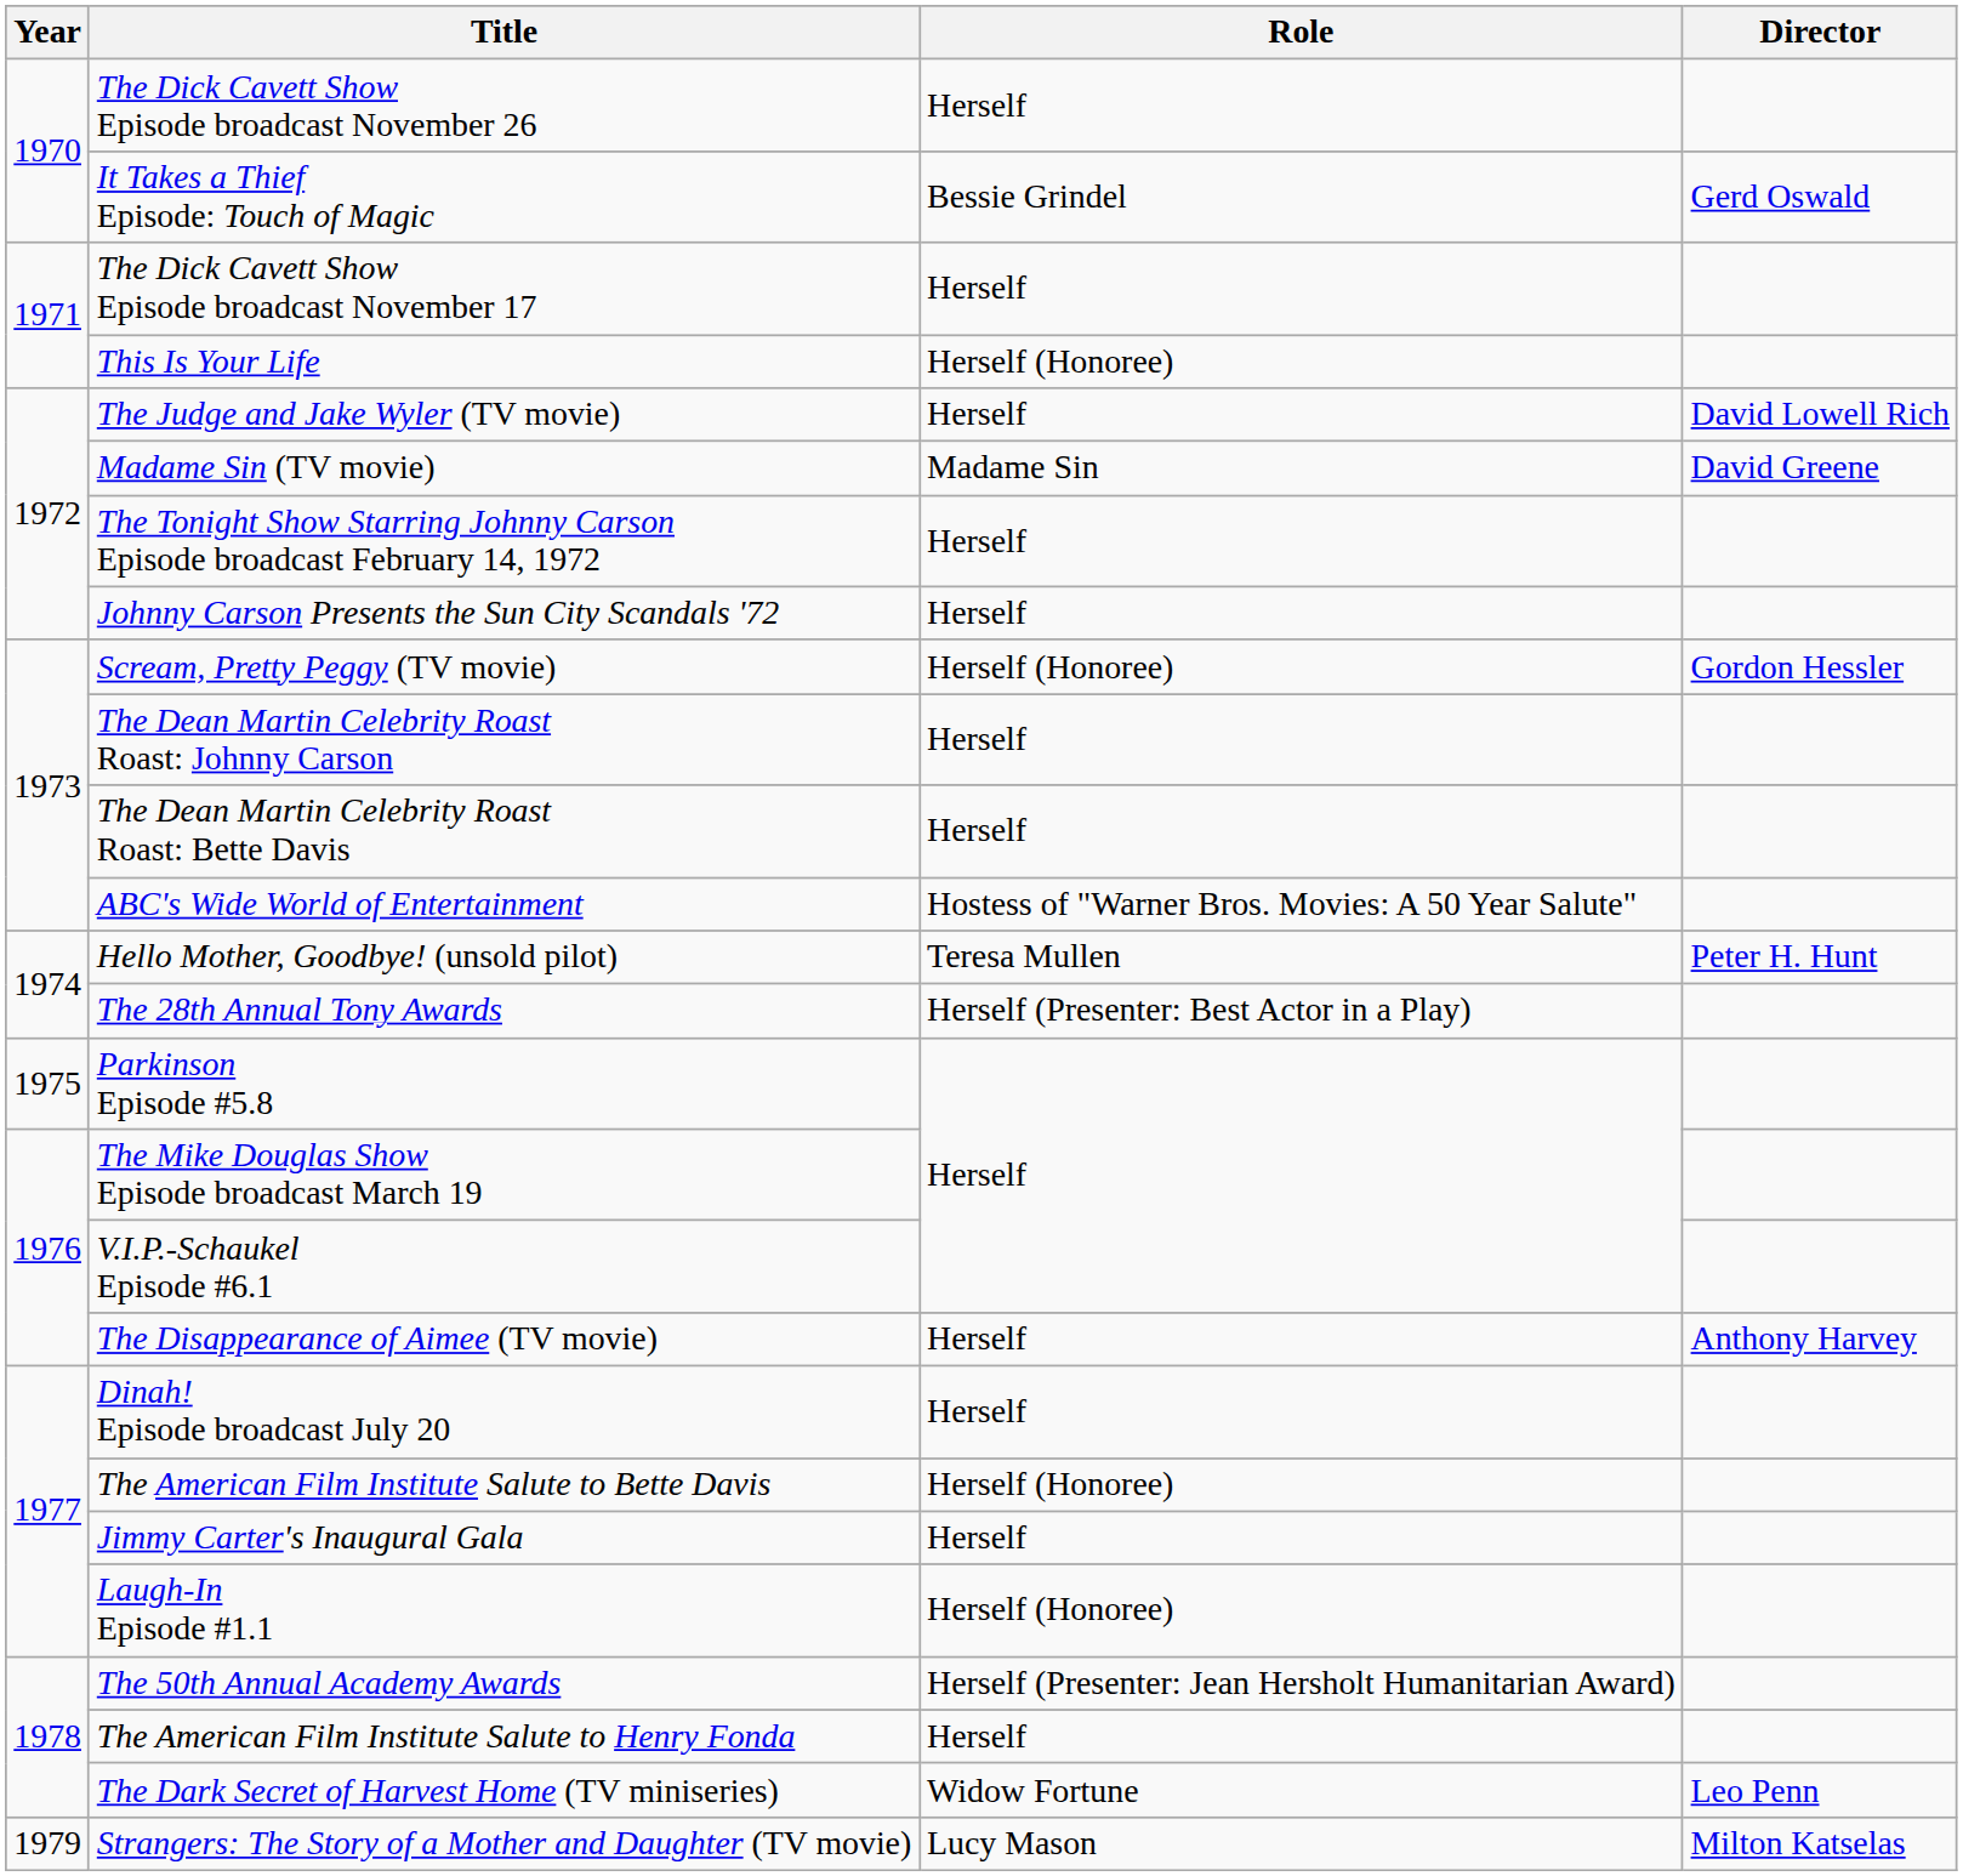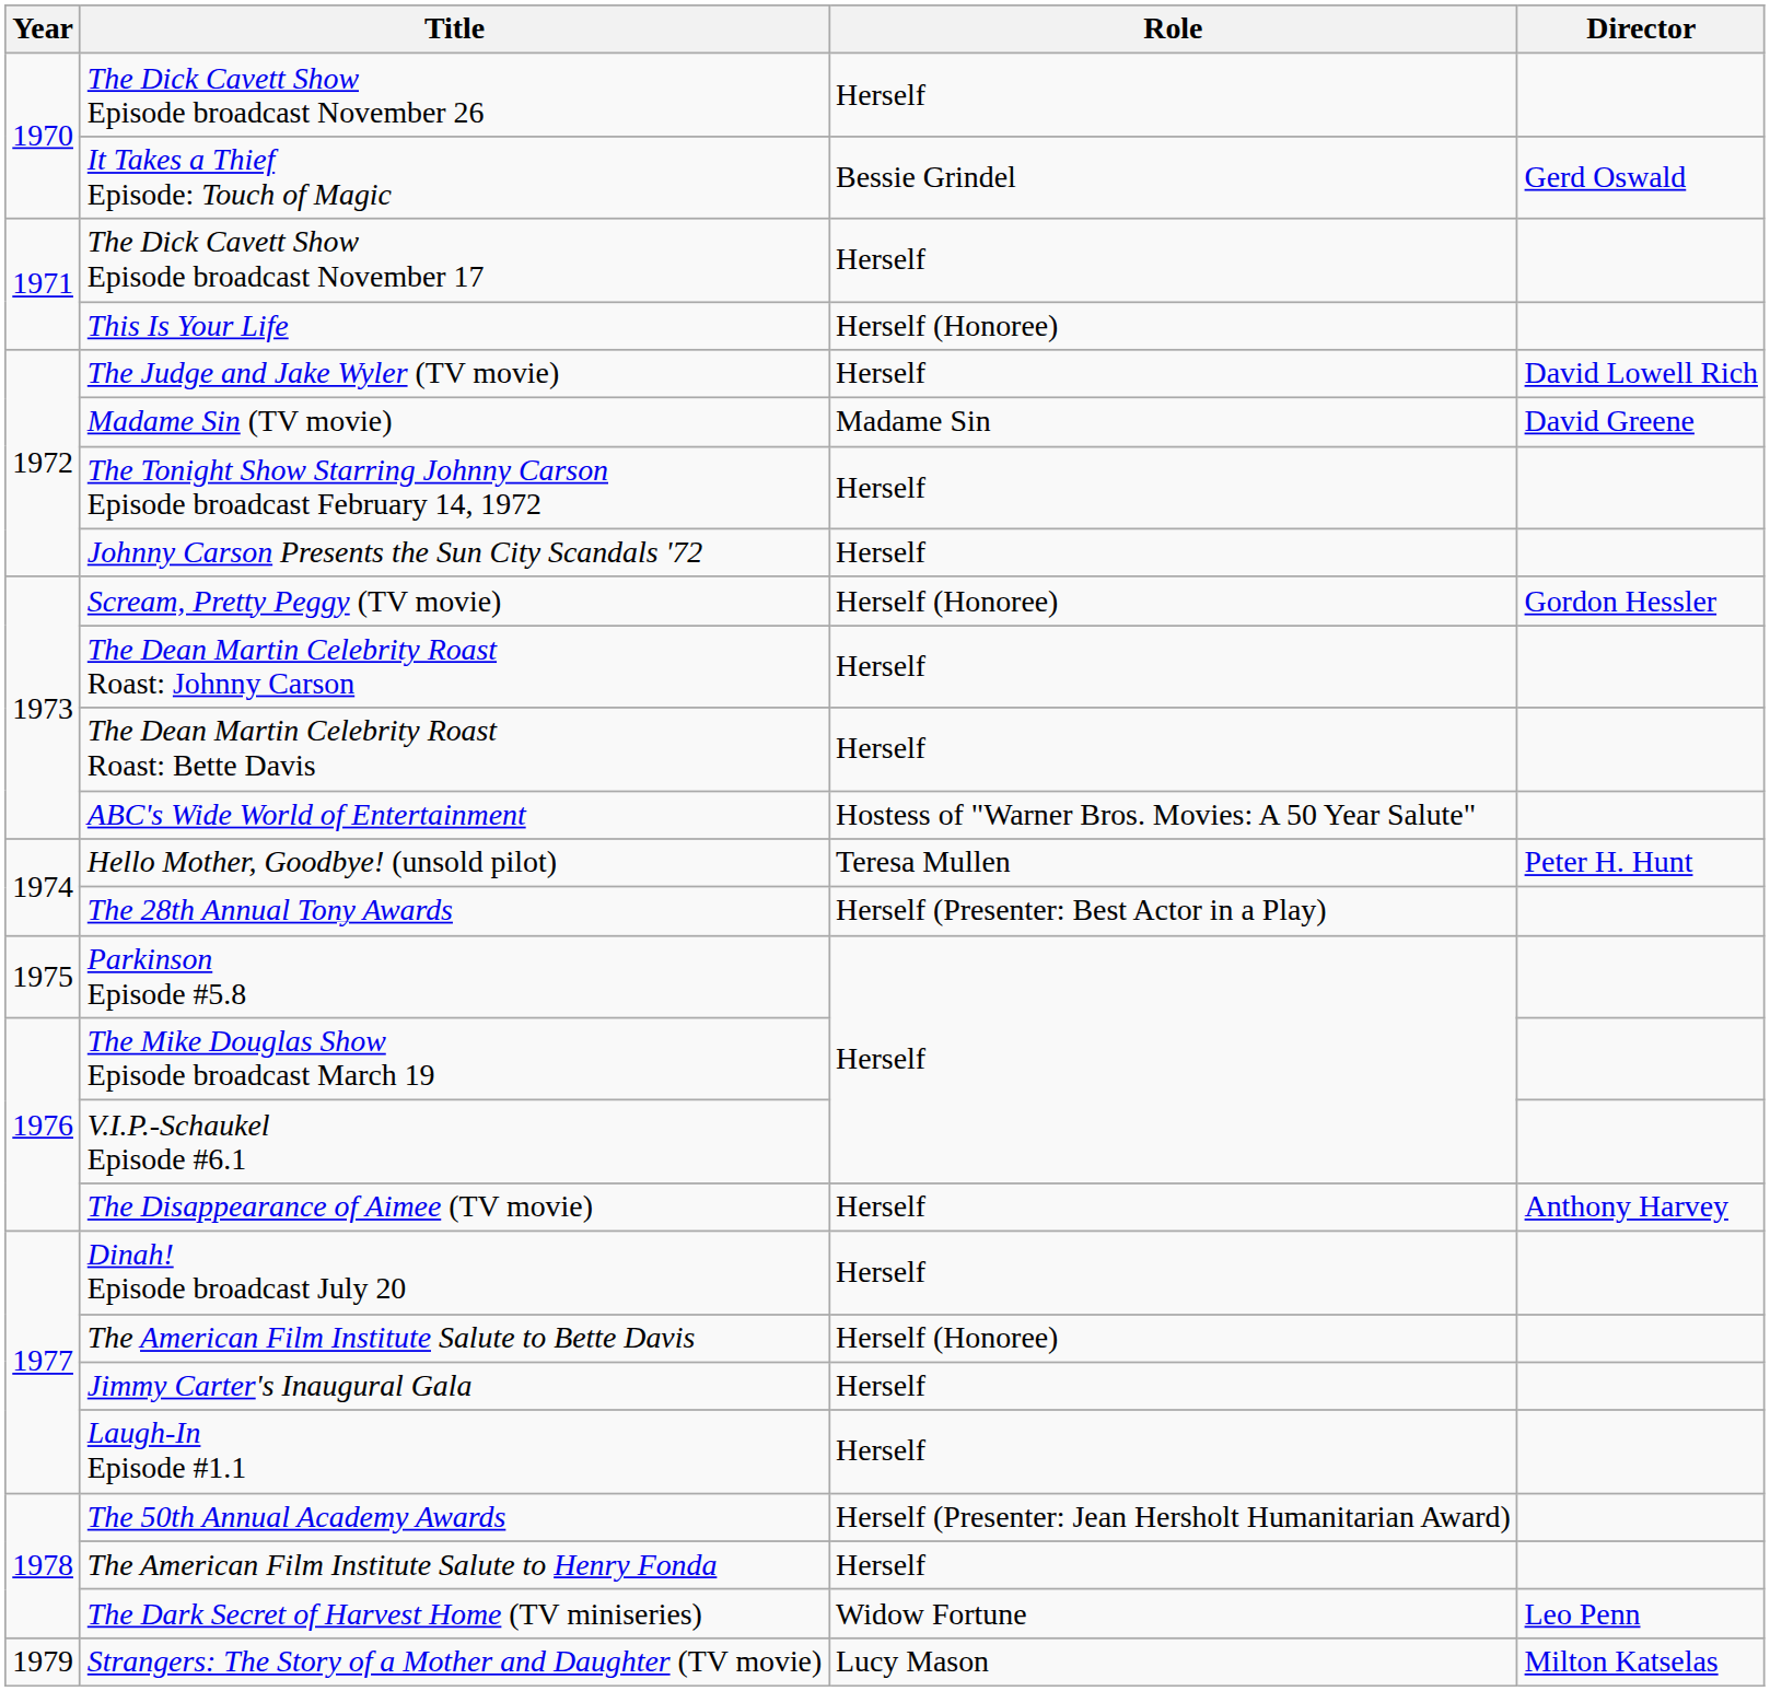Laugh-In Episode #1.1 | Role: Herself (Honoree) -> Herself
